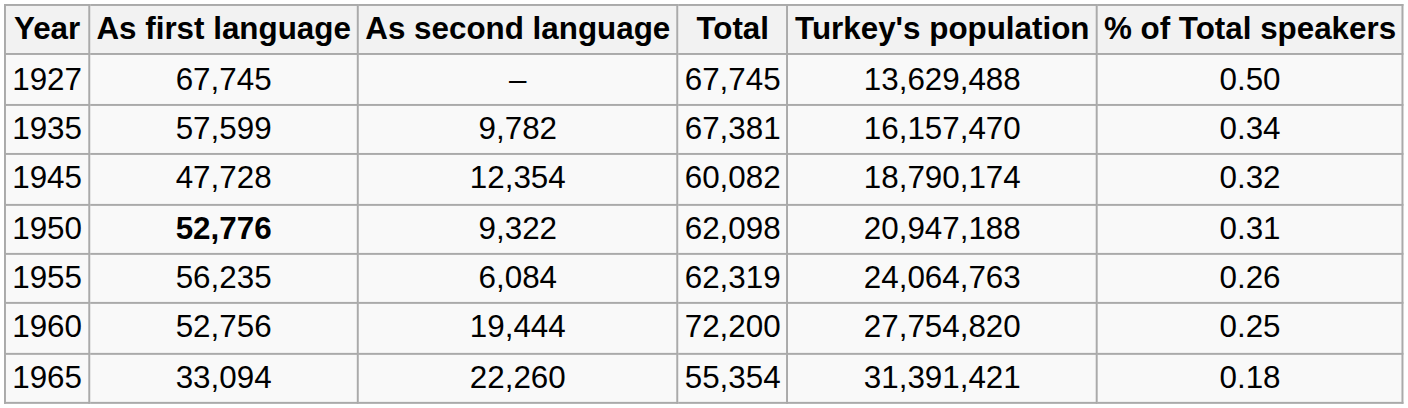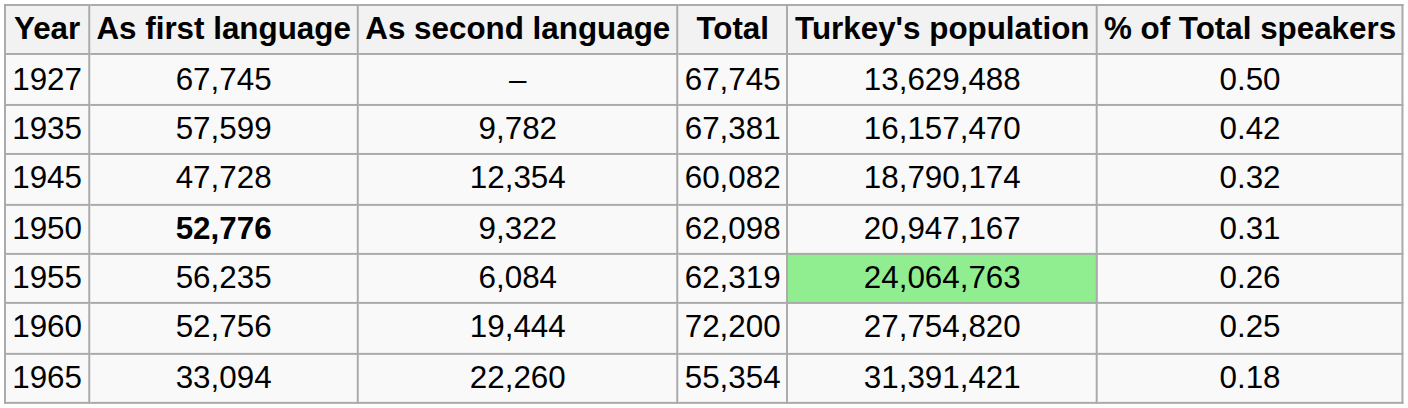1935 | % of Total speakers: 0.34 -> 0.42
1950 | Turkey's population: 20,947,188 -> 20,947,167
1955 | Turkey's population: no background -> lightgreen background
